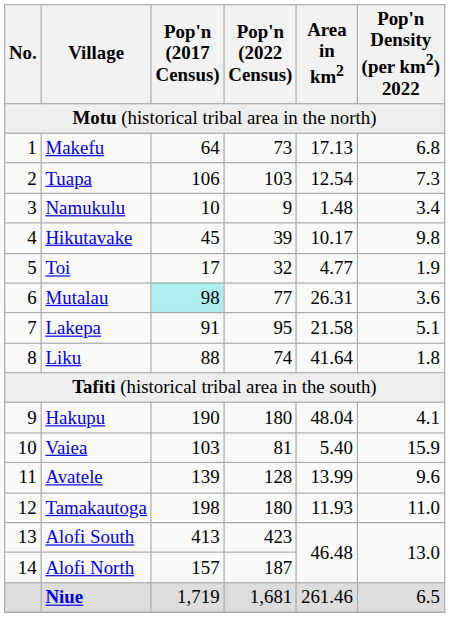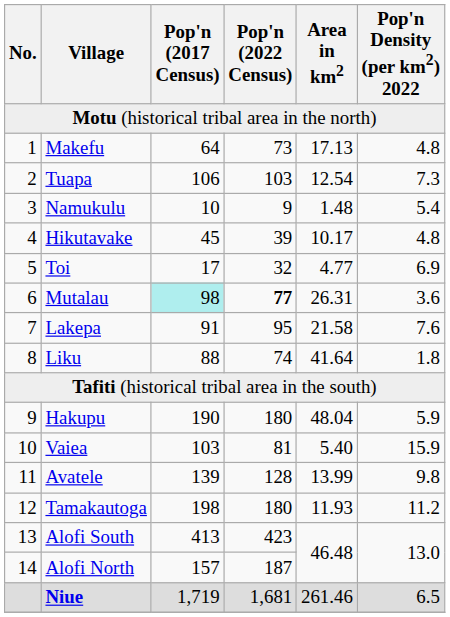Makefu | Pop'n Density (per km2) 2022: 6.8 -> 4.8
Namukulu | Pop'n Density (per km2) 2022: 3.4 -> 5.4
Hikutavake | Pop'n Density (per km2) 2022: 9.8 -> 4.8
Toi | Pop'n Density (per km2) 2022: 1.9 -> 6.9
Mutalau | Pop'n (2022 Census): normal -> bold
Lakepa | Pop'n Density (per km2) 2022: 5.1 -> 7.6
Hakupu | Pop'n Density (per km2) 2022: 4.1 -> 5.9
Avatele | Pop'n Density (per km2) 2022: 9.6 -> 9.8
Tamakautoga | Pop'n Density (per km2) 2022: 11.0 -> 11.2
